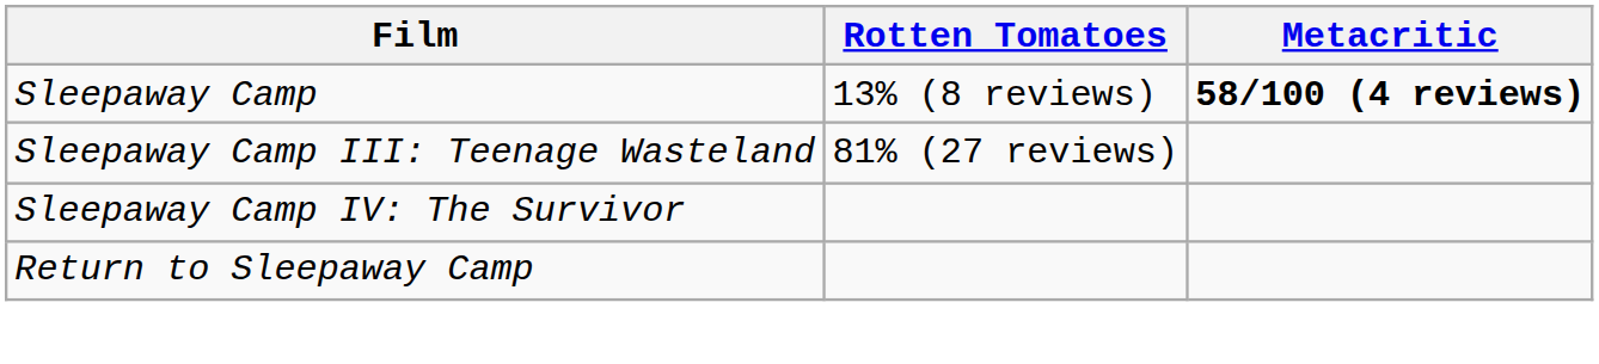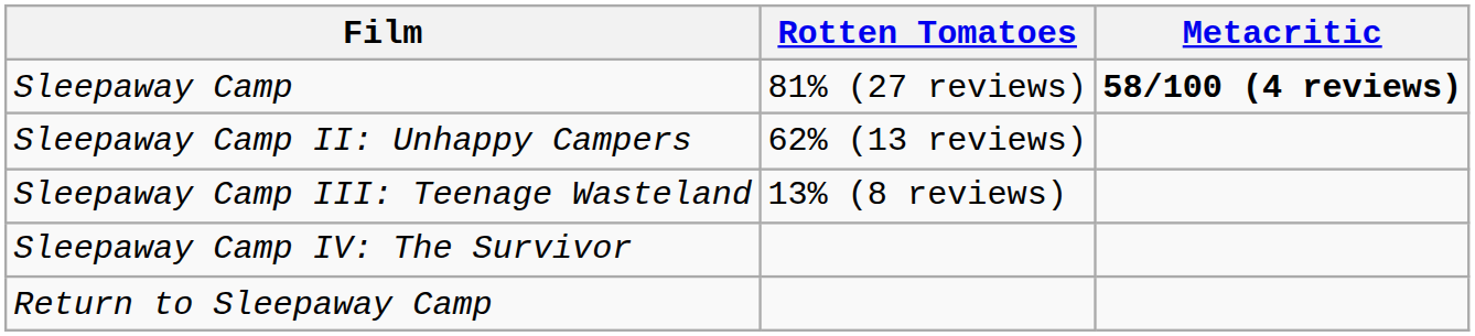Sleepaway Camp | Rotten Tomatoes: 13% (8 reviews) -> 81% (27 reviews)
+ row: Sleepaway Camp II: Unhappy Campers | 62% (13 reviews)
Sleepaway Camp III: Teenage Wasteland | Rotten Tomatoes: 81% (27 reviews) -> 13% (8 reviews)
